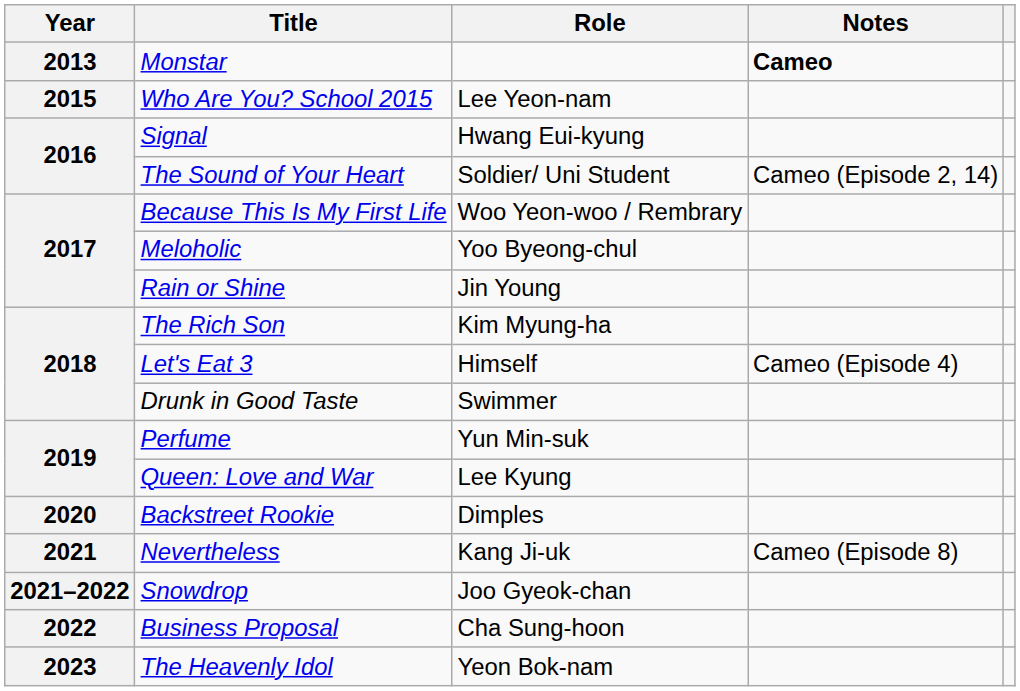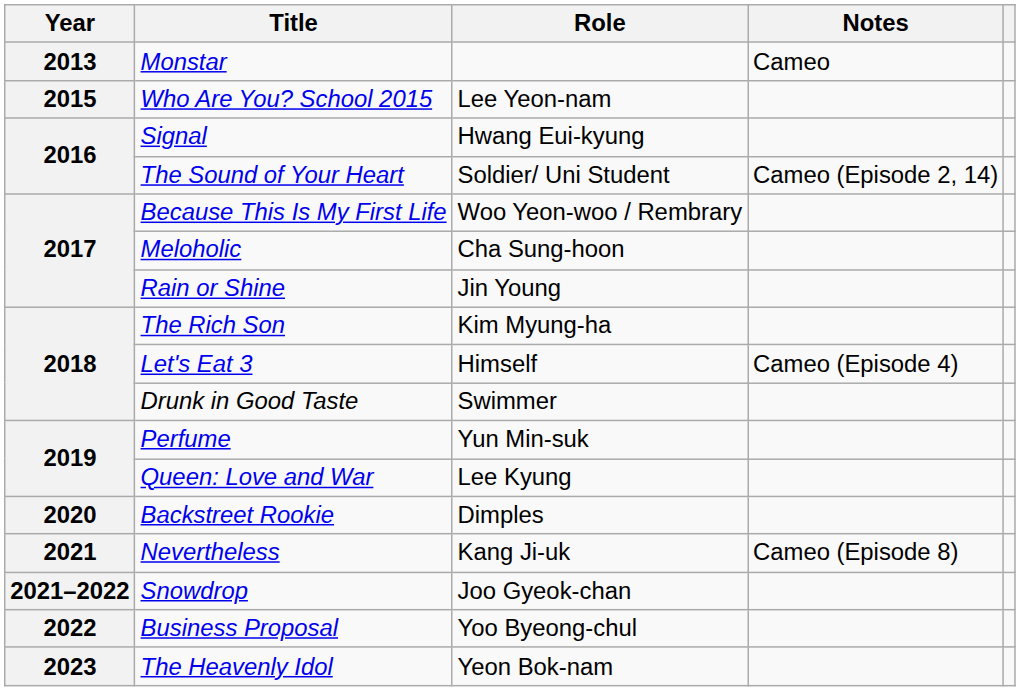Monstar | Notes: bold -> normal
Meloholic | Role: Yoo Byeong-chul -> Cha Sung-hoon
Business Proposal | Role: Cha Sung-hoon -> Yoo Byeong-chul
